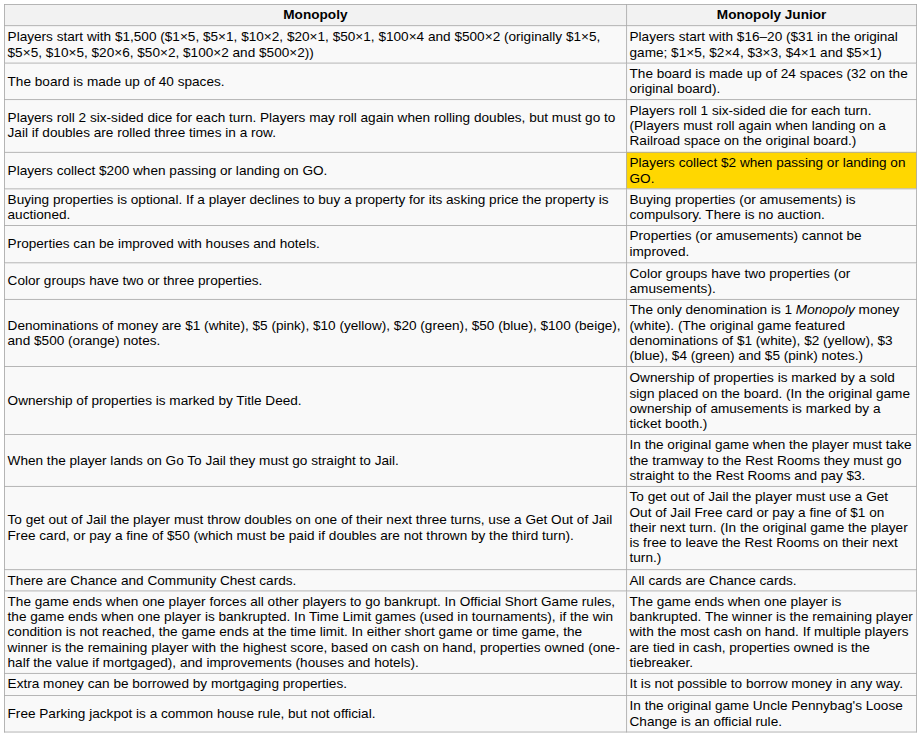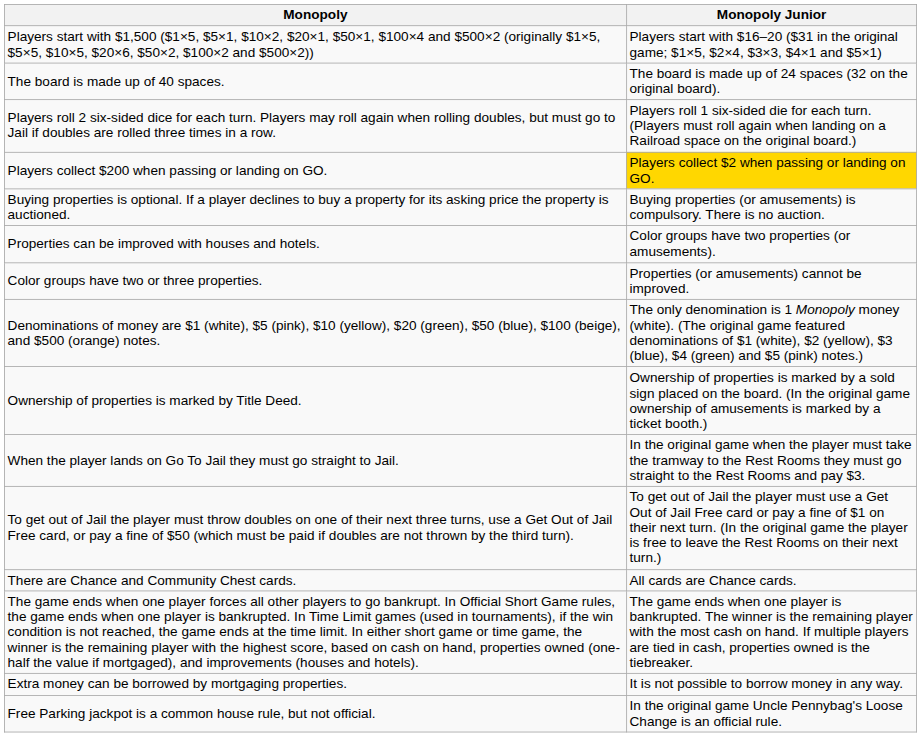Properties can be improved with houses and hotels. | Monopoly Junior: Properties (or amusements) cannot be improved. -> Color groups have two properties (or amusements).
Color groups have two or three properties. | Monopoly Junior: Color groups have two properties (or amusements). -> Properties (or amusements) cannot be improved.
